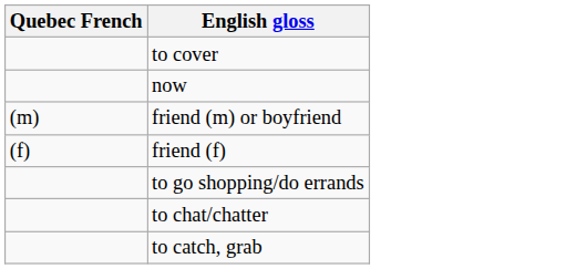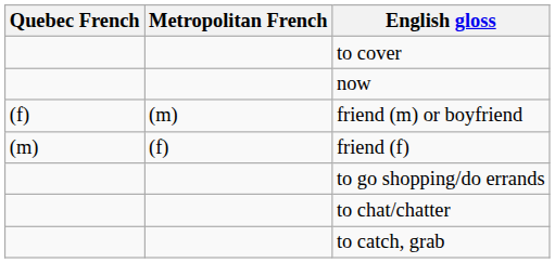+ column: Metropolitan French | (m) | (f)
friend (m) or boyfriend | Quebec French: (m) -> (f)
friend (f) | Quebec French: (f) -> (m)
